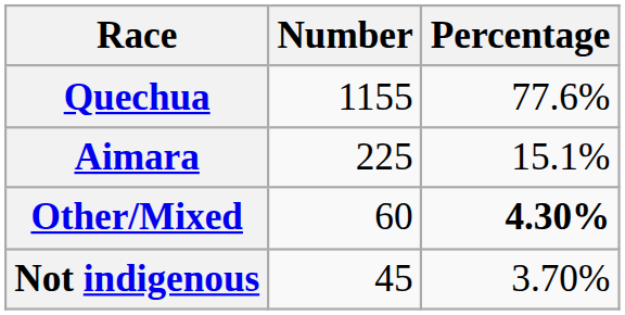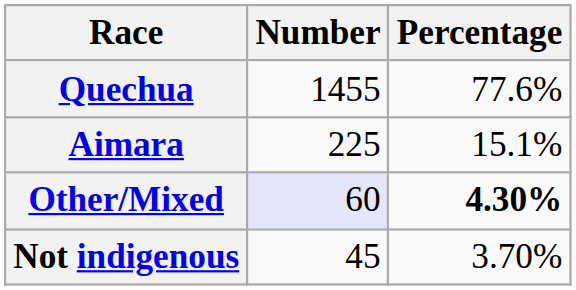Quechua | Number: 1155 -> 1455
Other/Mixed | Number: no background -> lavender background
